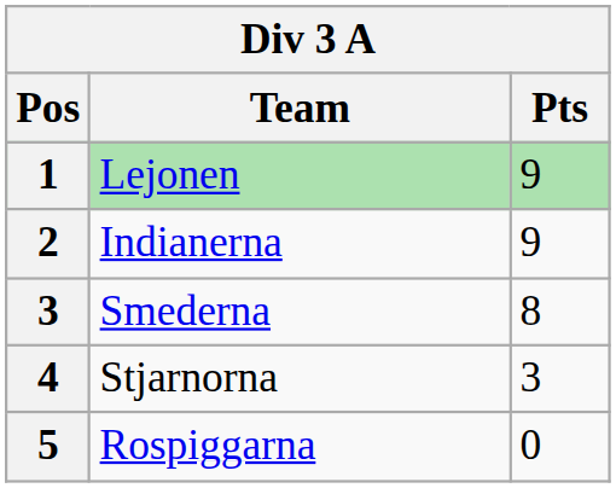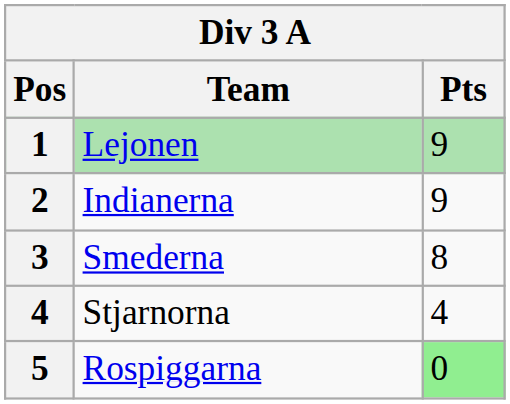Stjarnorna | Pts: 3 -> 4
Rospiggarna | Pts: no background -> lightgreen background
